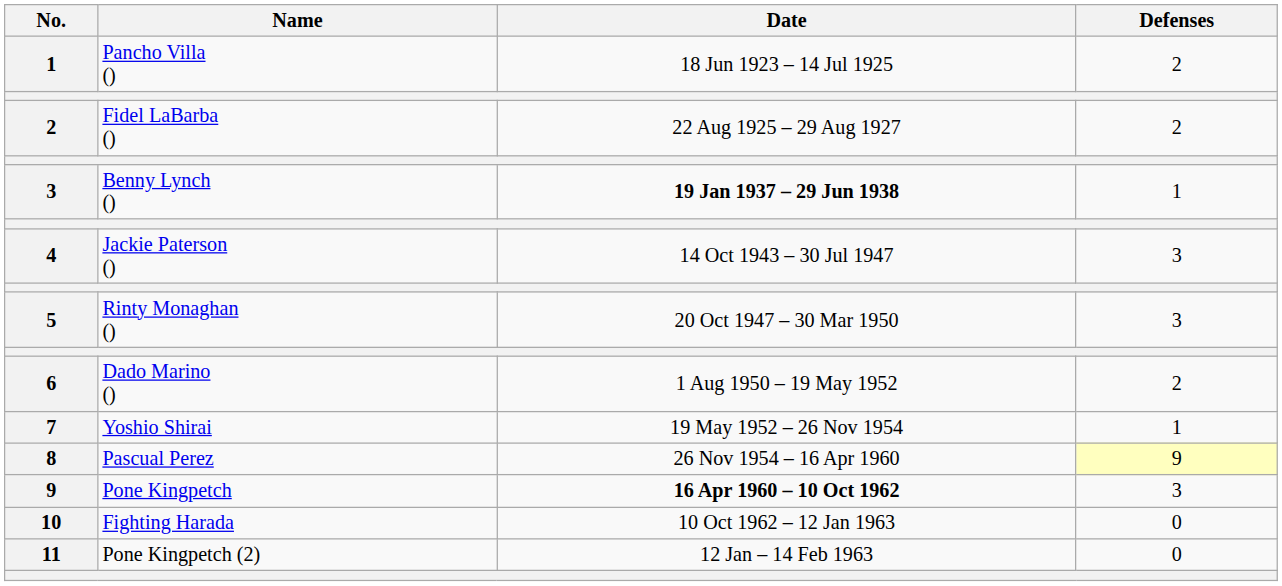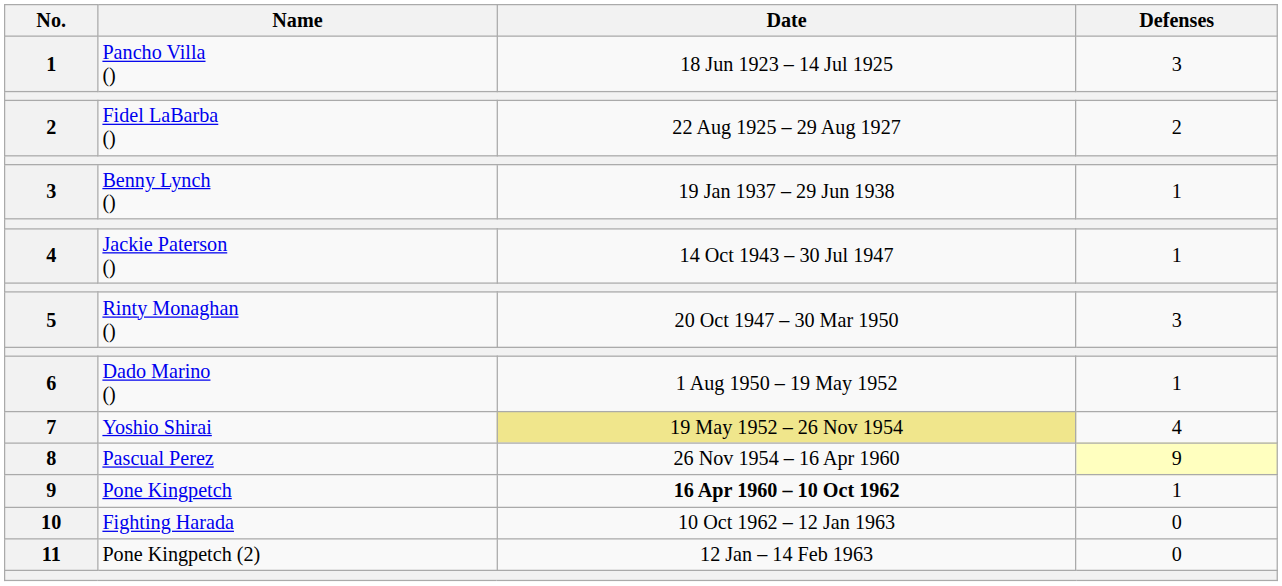Pancho Villa () | Defenses: 2 -> 3
Benny Lynch () | Date: bold -> normal
Jackie Paterson () | Defenses: 3 -> 1
Dado Marino () | Defenses: 2 -> 1
Yoshio Shirai | Date: no background -> khaki background
Yoshio Shirai | Defenses: 1 -> 4
Pone Kingpetch | Defenses: 3 -> 1
